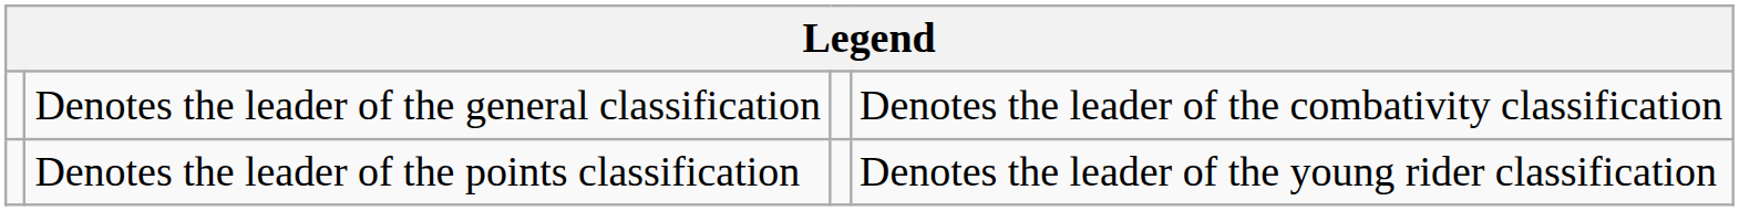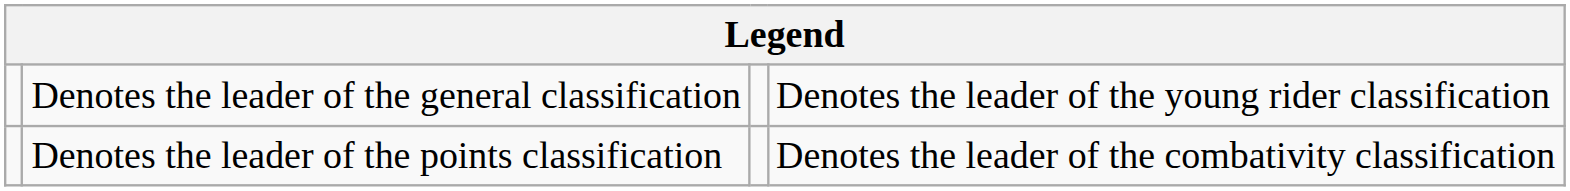Denotes the leader of the general classification | column 4: Denotes the leader of the combativity classification -> Denotes the leader of the young rider classification
Denotes the leader of the points classification | column 4: Denotes the leader of the young rider classification -> Denotes the leader of the combativity classification
